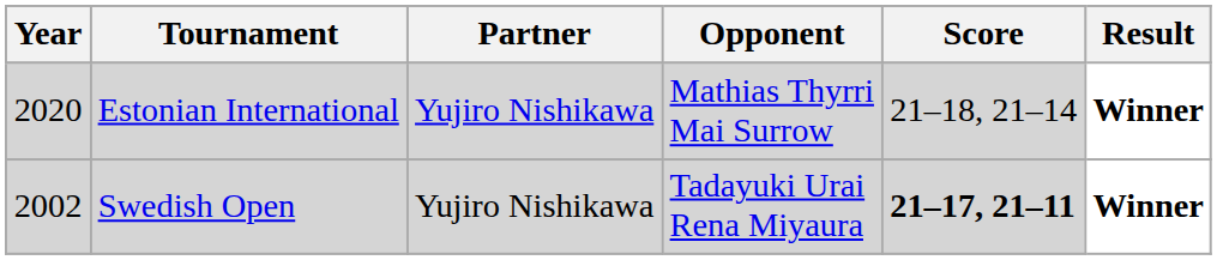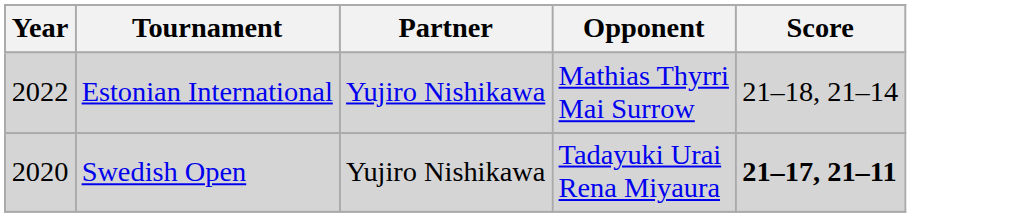- column: Result | Winner | Winner
Estonian International | Year: 2020 -> 2022
Swedish Open | Year: 2002 -> 2020
